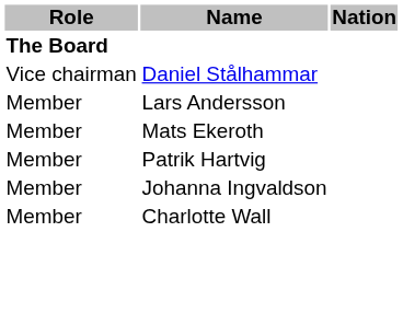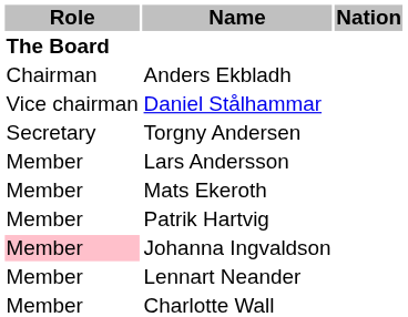+ row: Chairman | Anders Ekbladh
+ row: Secretary | Torgny Andersen
Johanna Ingvaldson | Role: no background -> pink background
+ row: Member | Lennart Neander
